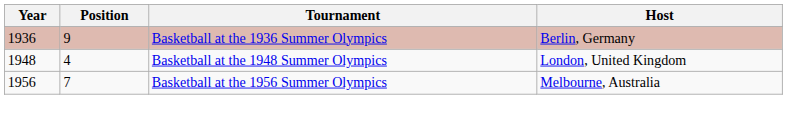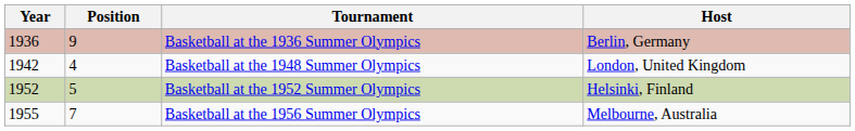Basketball at the 1948 Summer Olympics | Year: 1948 -> 1942
+ row: 1952 | 5 | Basketball at the 1952 Summer Olympics | Helsinki, Finland
Basketball at the 1956 Summer Olympics | Year: 1956 -> 1955
